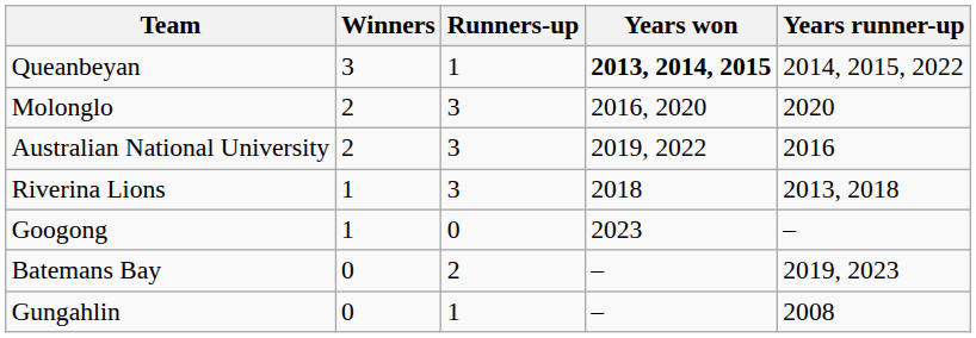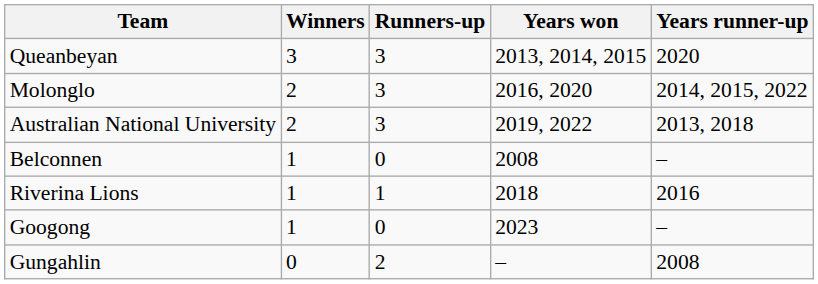Queanbeyan | Runners-up: 1 -> 3
Queanbeyan | Years won: bold -> normal
Queanbeyan | Years runner-up: 2014, 2015, 2022 -> 2020
Molonglo | Years runner-up: 2020 -> 2014, 2015, 2022
Australian National University | Years runner-up: 2016 -> 2013, 2018
+ row: Belconnen | 1 | 0 | 2008 | –
Riverina Lions | Runners-up: 3 -> 1
Riverina Lions | Years runner-up: 2013, 2018 -> 2016
- row: Batemans Bay | 0 | 2 | – | 2019, 2023
Gungahlin | Runners-up: 1 -> 2
